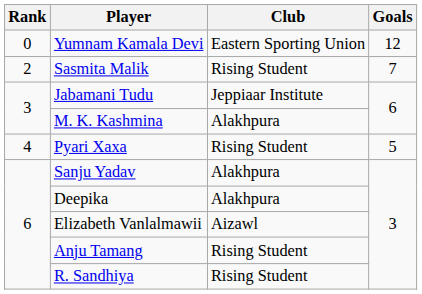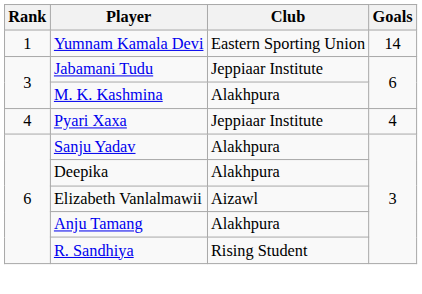Yumnam Kamala Devi | Rank: 0 -> 1
Yumnam Kamala Devi | Goals: 12 -> 14
- row: 2 | Sasmita Malik | Rising Student | 7
Pyari Xaxa | Club: Rising Student -> Jeppiaar Institute
Pyari Xaxa | Goals: 5 -> 4
Anju Tamang | Club: Rising Student -> Alakhpura
